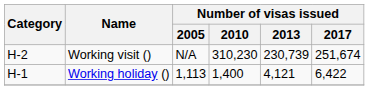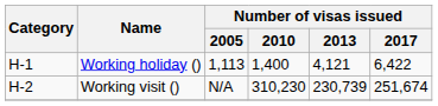rows swapped: Working holiday () <-> Working visit ()
